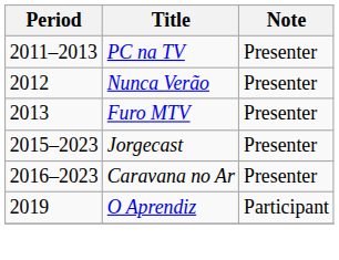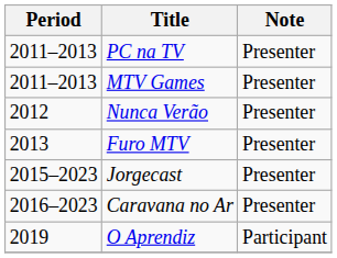+ row: 2011–2013 | MTV Games | Presenter
